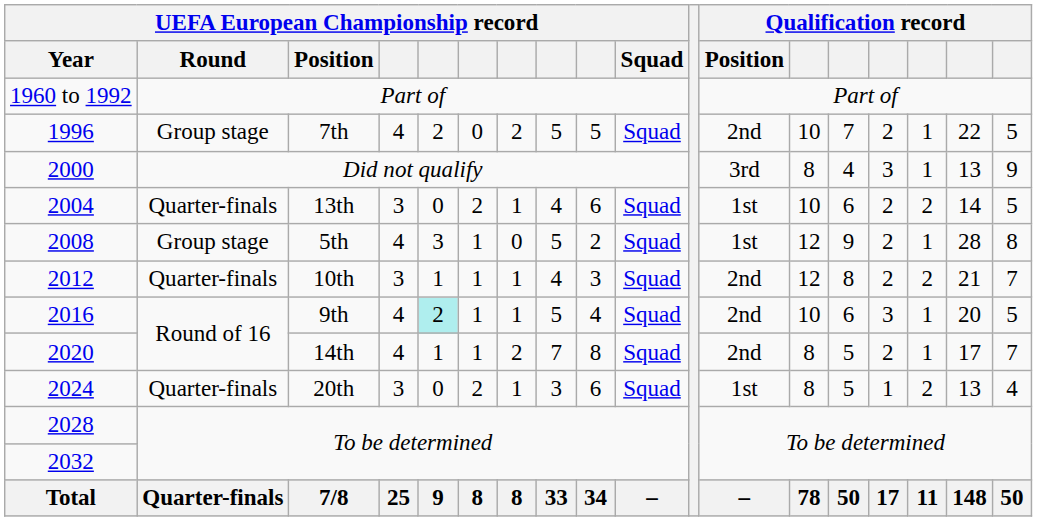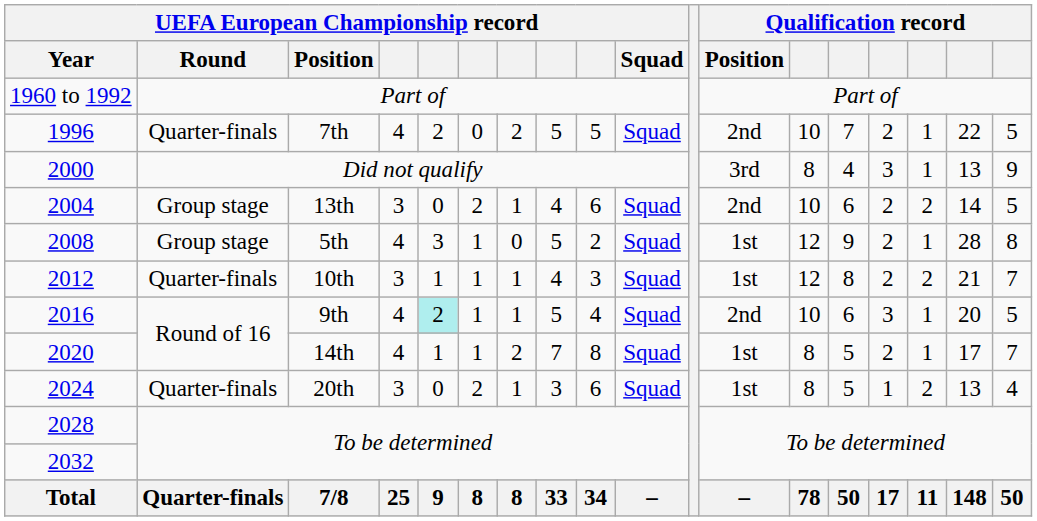7th | UEFA European Championship record / Round: Group stage -> Quarter-finals
13th | UEFA European Championship record / Round: Quarter-finals -> Group stage
13th | Qualification record / Position: 1st -> 2nd
10th | Qualification record / Position: 2nd -> 1st
14th | Qualification record / Position: 2nd -> 1st
